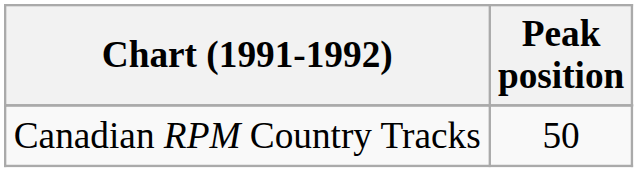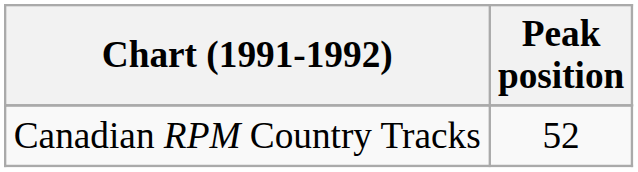Canadian RPM Country Tracks | Peak position: 50 -> 52
